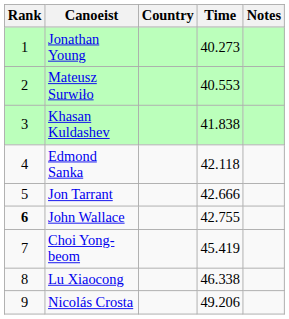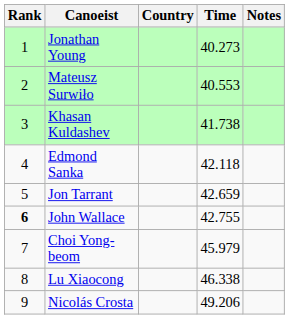Khasan Kuldashev | Time: 41.838 -> 41.738
Jon Tarrant | Time: 42.666 -> 42.659
Choi Yong-beom | Time: 45.419 -> 45.979
